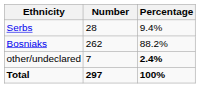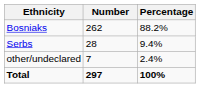rows swapped: Bosniaks <-> Serbs
other/undeclared | Percentage: bold -> normal
